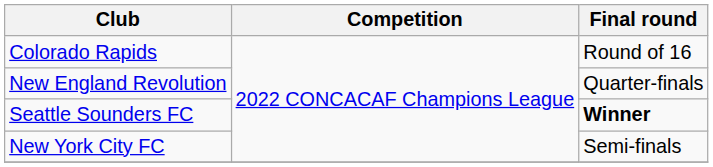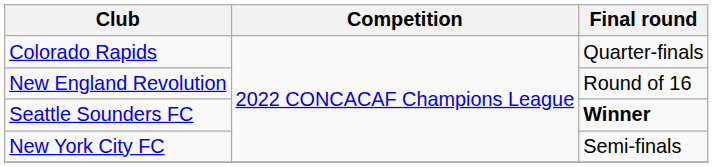Colorado Rapids | Final round: Round of 16 -> Quarter-finals
New England Revolution | Final round: Quarter-finals -> Round of 16
